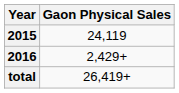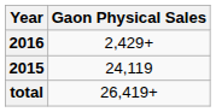rows swapped: 2015 <-> 2016
